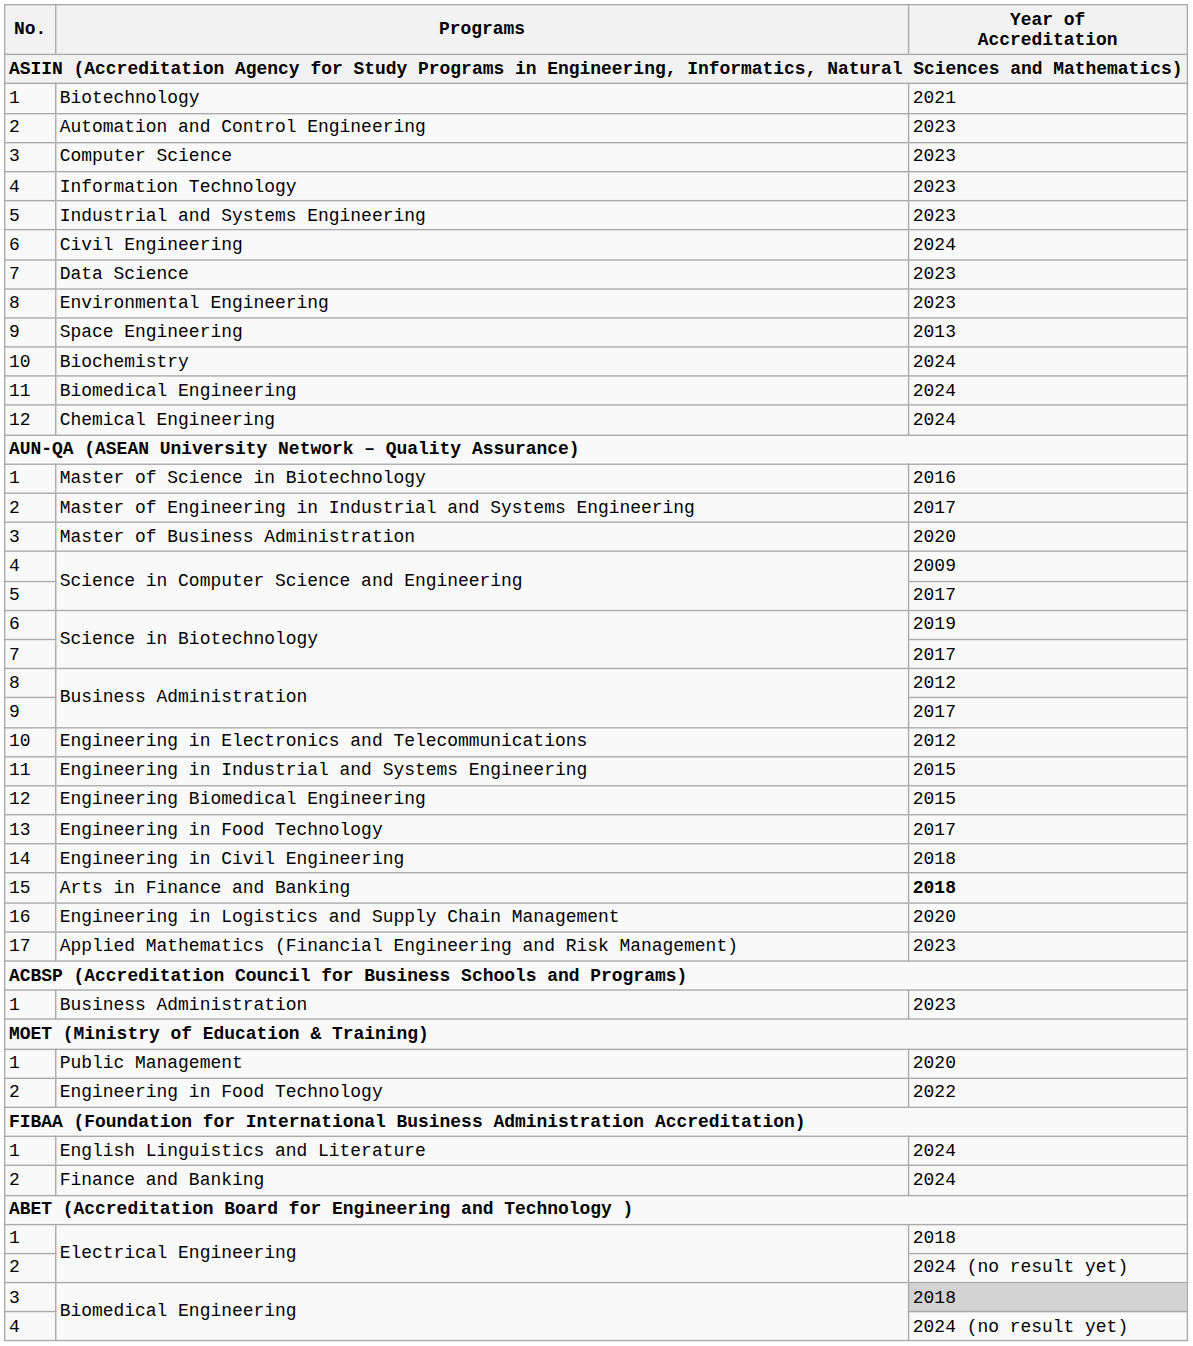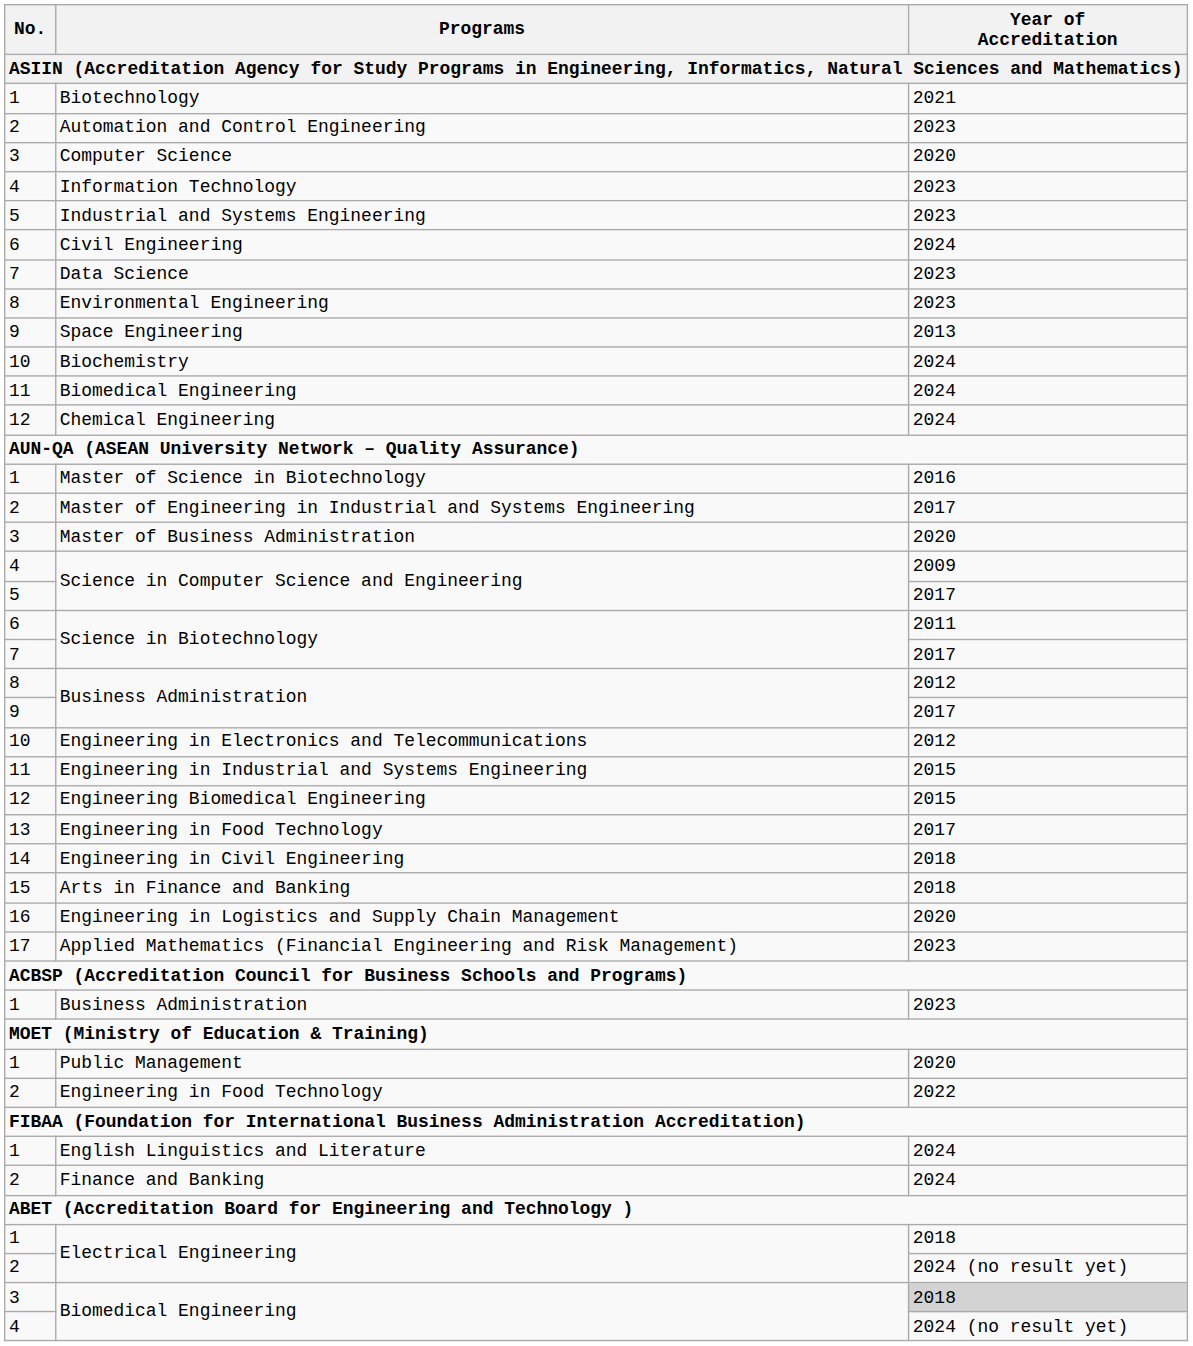Computer Science | Year of Accreditation: 2023 -> 2020
6 / Science in Biotechnology | Year of Accreditation: 2019 -> 2011
Arts in Finance and Banking | Year of Accreditation: bold -> normal
